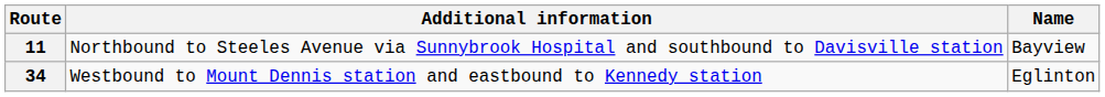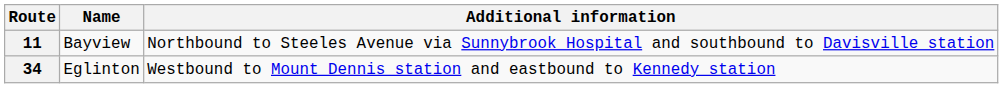columns swapped: Name <-> Additional information
